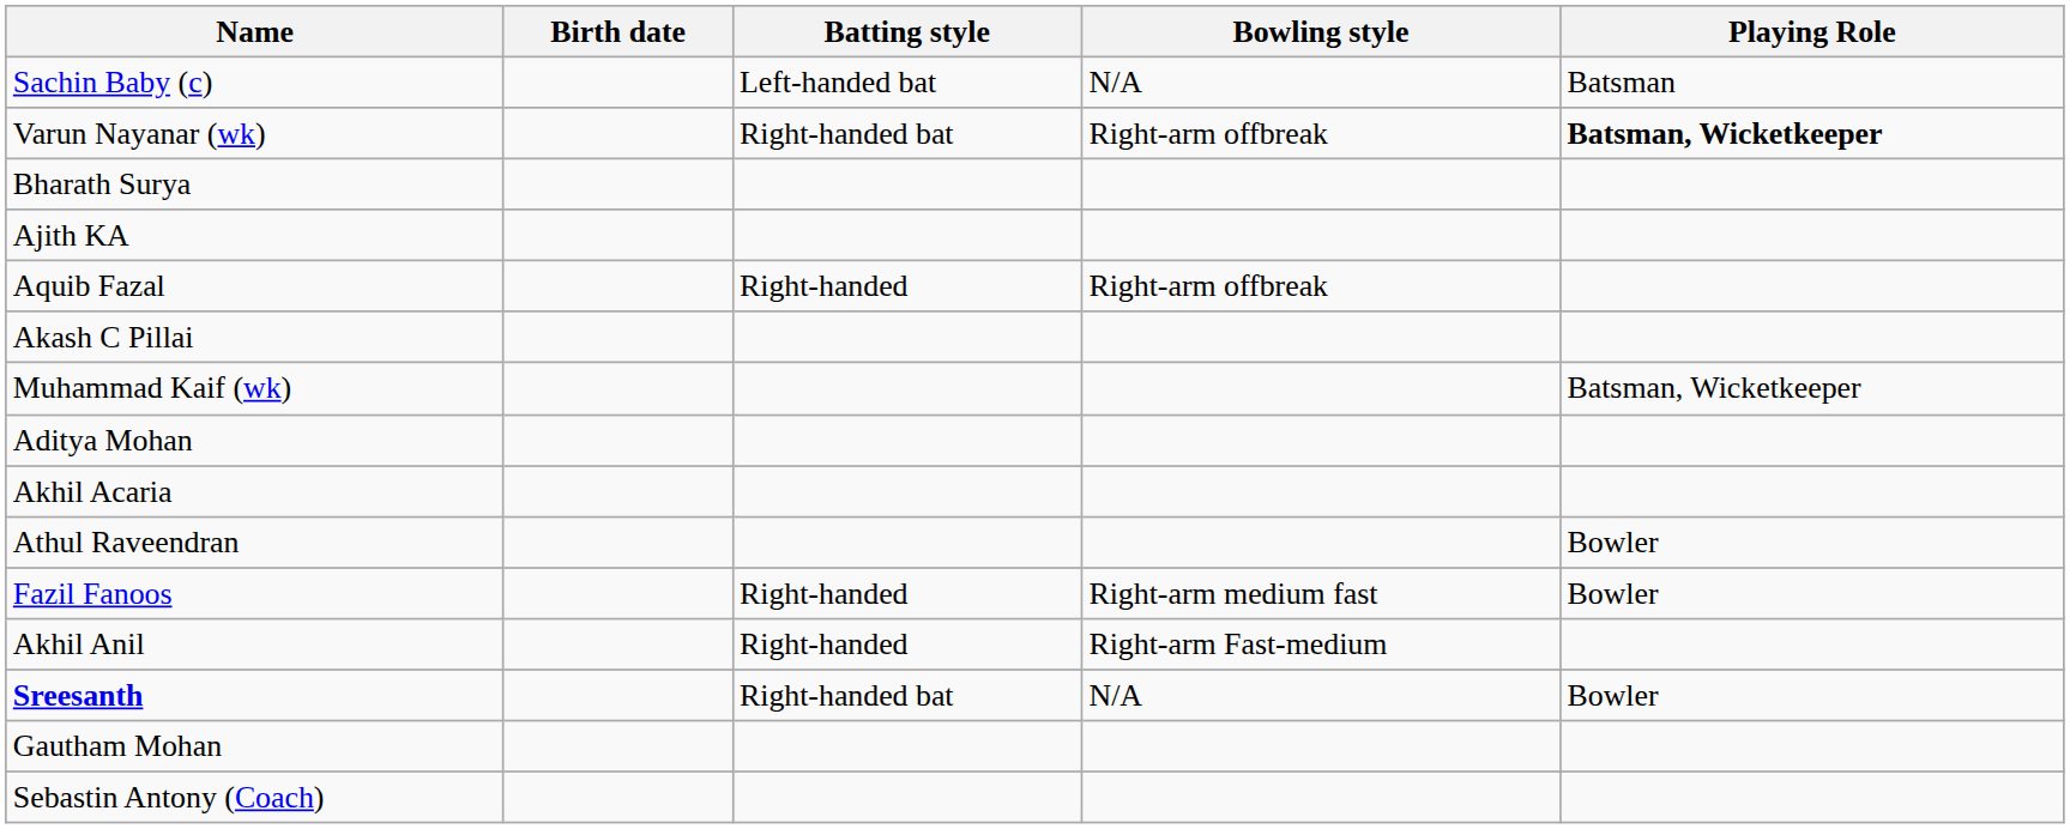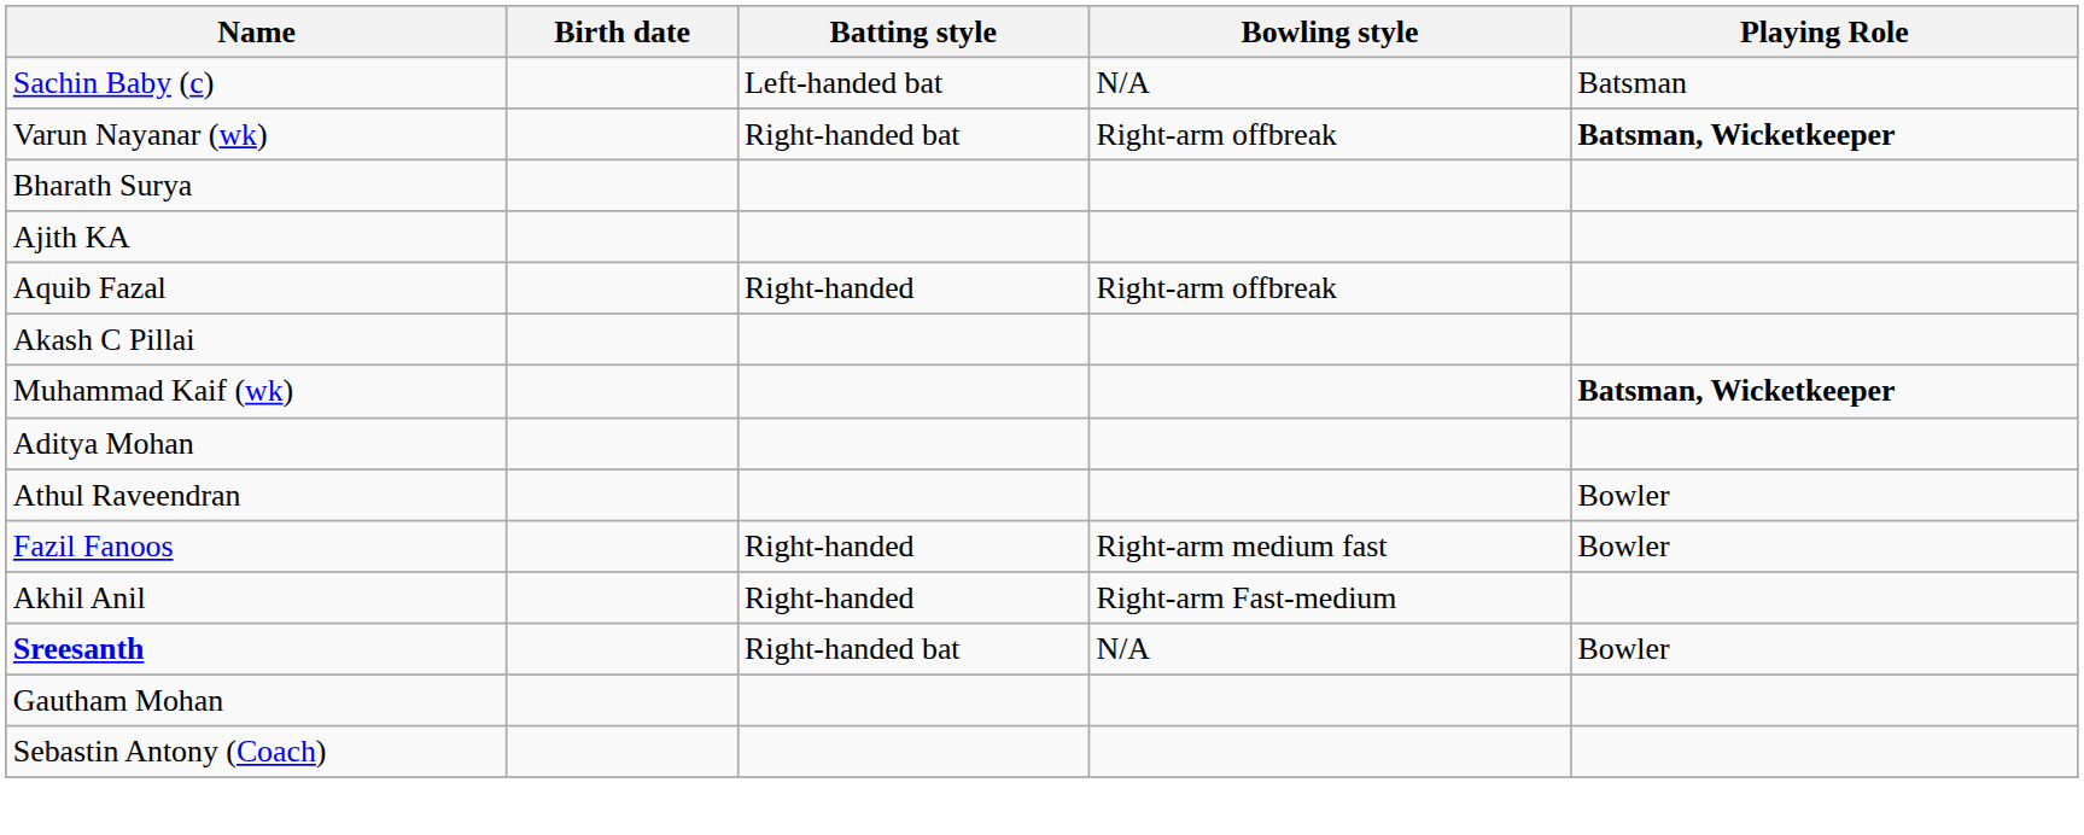Muhammad Kaif (wk) | Playing Role: normal -> bold
- row: Akhil Acaria
